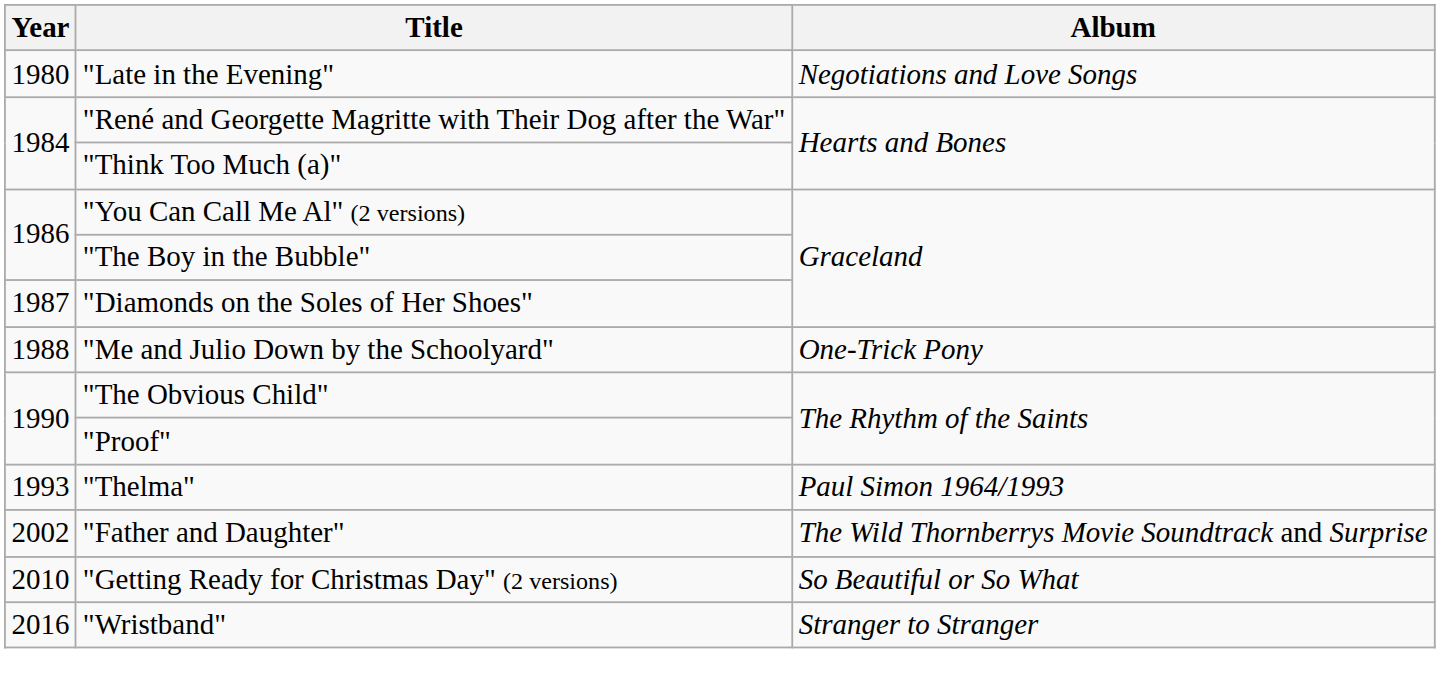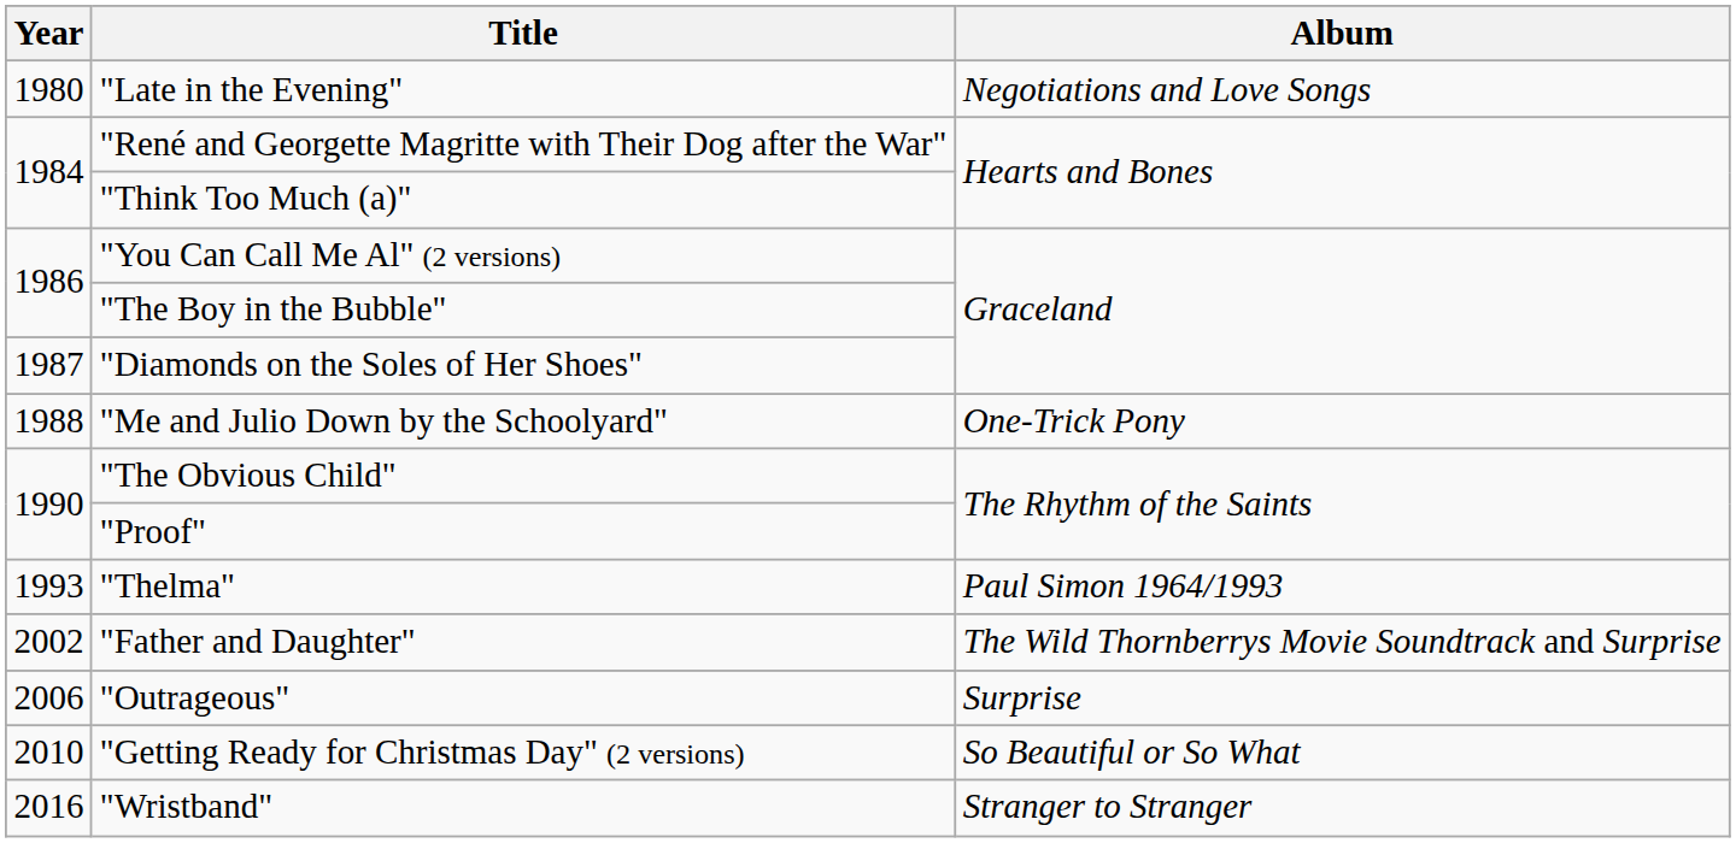+ row: 2006 | "Outrageous" | Surprise
